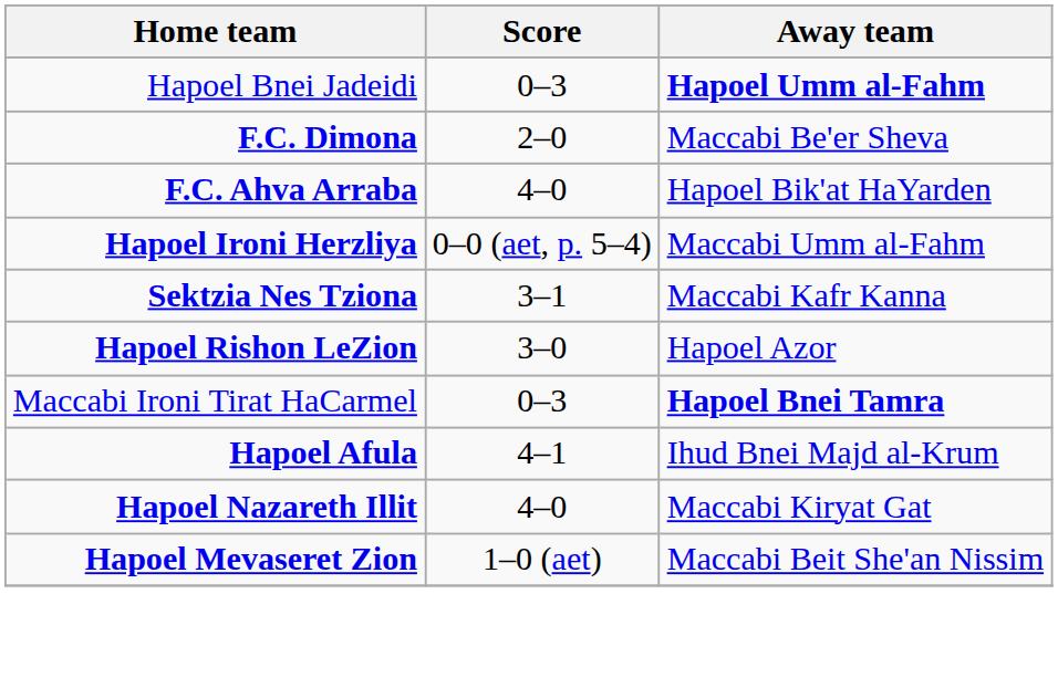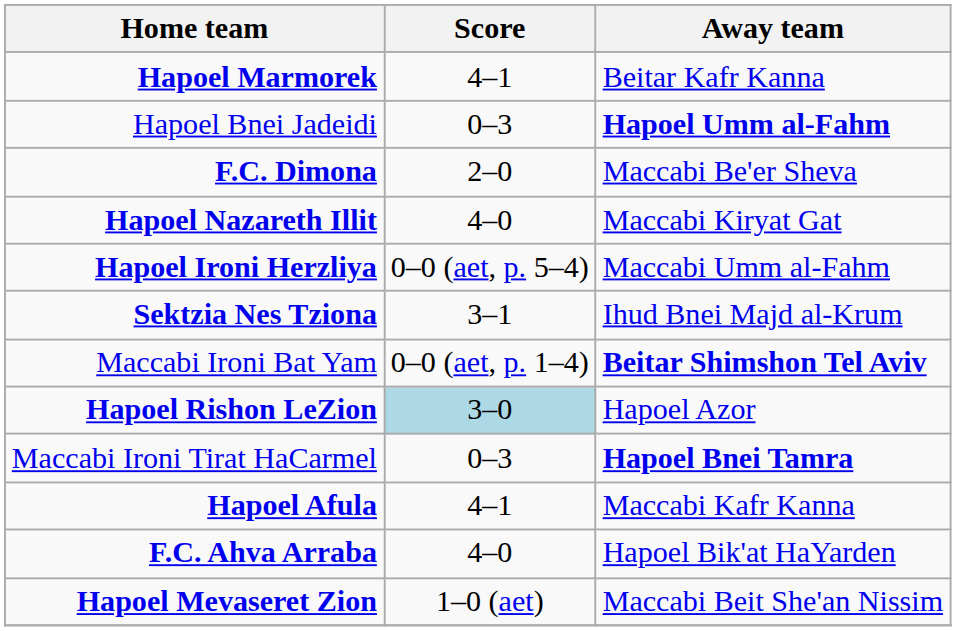+ row: Hapoel Marmorek | 4–1 | Beitar Kafr Kanna
rows swapped: Hapoel Nazareth Illit <-> F.C. Ahva Arraba
Sektzia Nes Tziona | Away team: Maccabi Kafr Kanna -> Ihud Bnei Majd al-Krum
+ row: Maccabi Ironi Bat Yam | 0–0 (aet, p. 1–4) | Beitar Shimshon Tel Aviv
Hapoel Rishon LeZion | Score: no background -> lightblue background
Hapoel Afula | Away team: Ihud Bnei Majd al-Krum -> Maccabi Kafr Kanna
